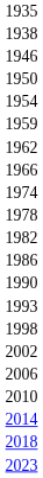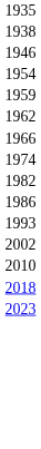- row: 1950
- row: 1978
- row: 1990
- row: 1998
- row: 2006
- row: 2014
